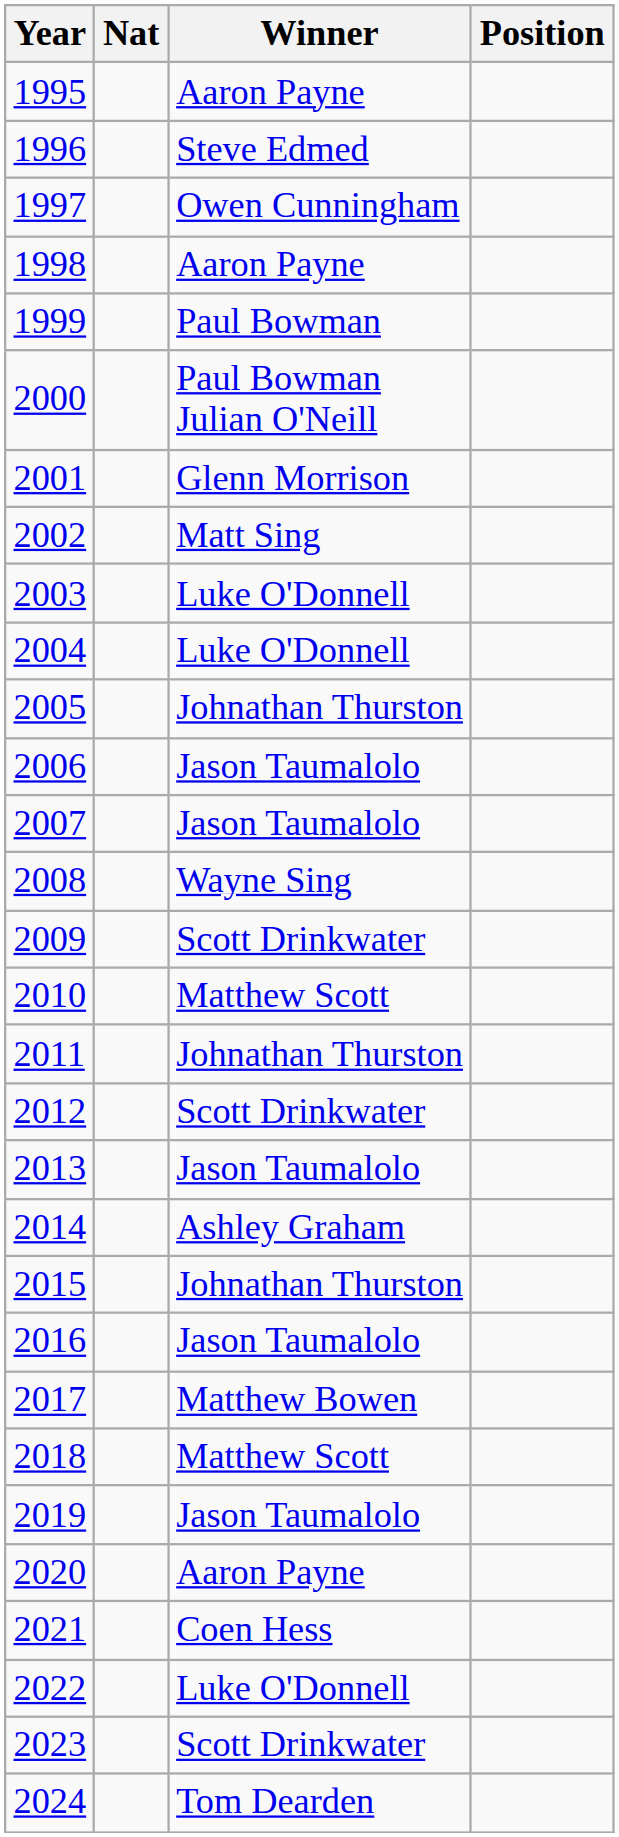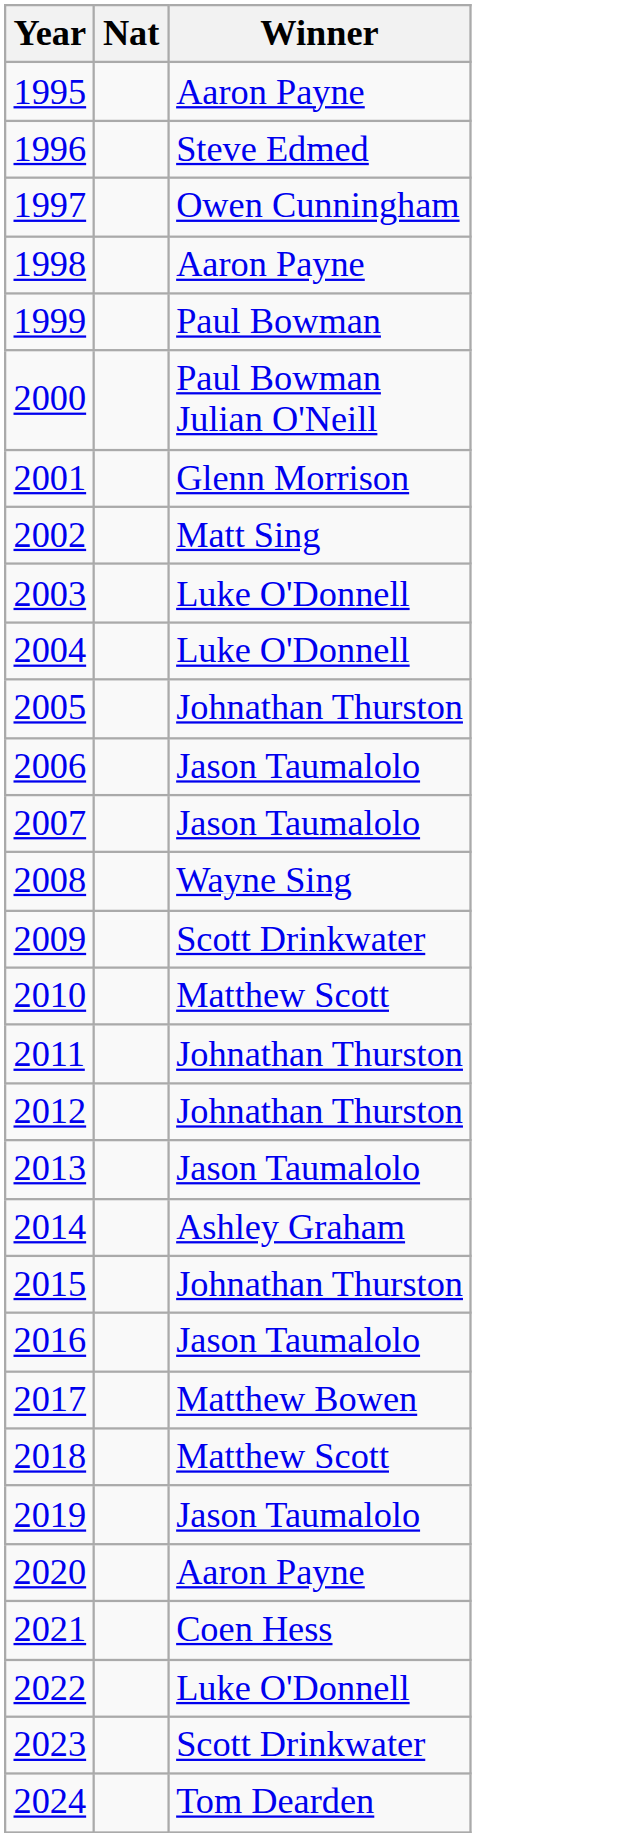- column: Position
2012 | Winner: Scott Drinkwater -> Johnathan Thurston
